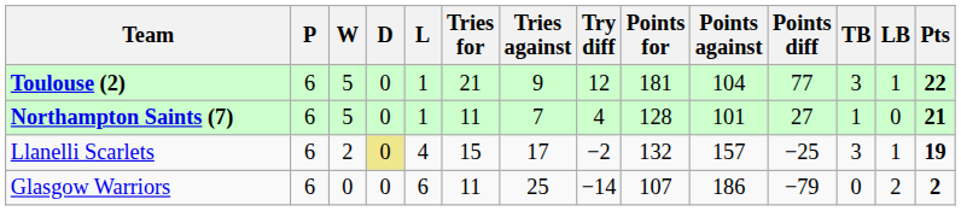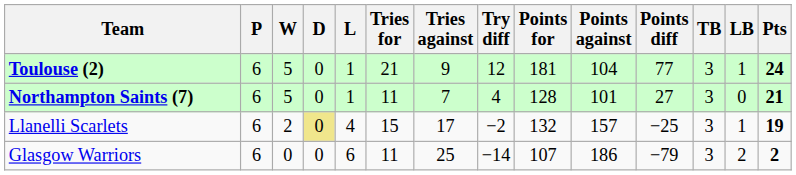Toulouse (2) | Pts: 22 -> 24
Northampton Saints (7) | TB: 1 -> 3
Glasgow Warriors | TB: 0 -> 3
